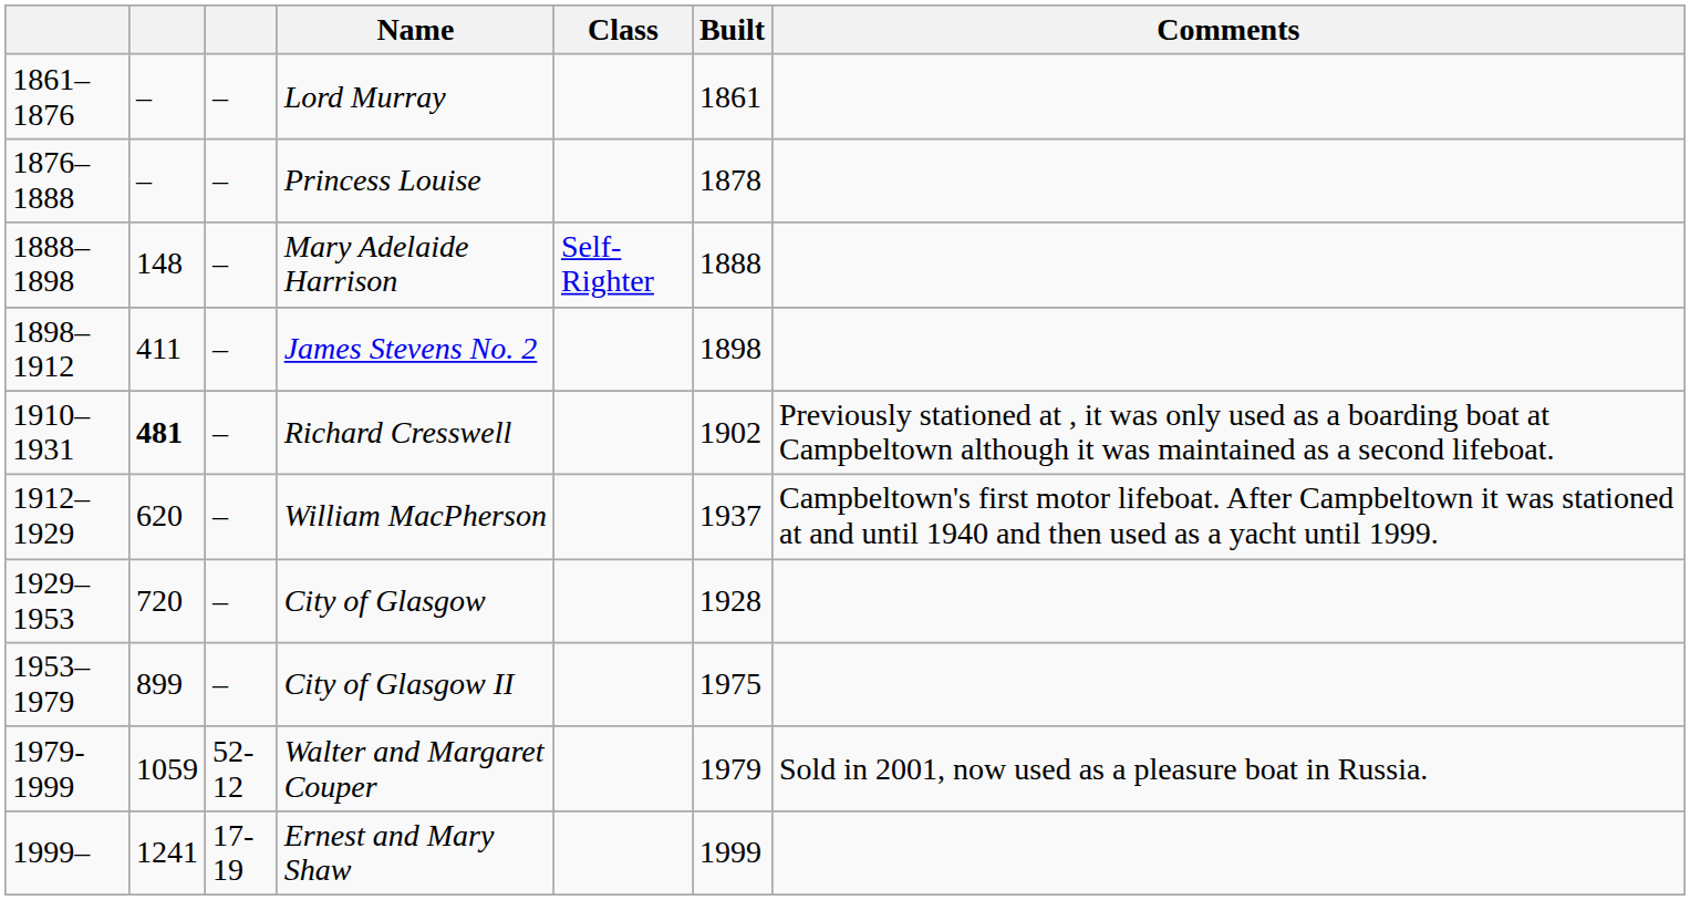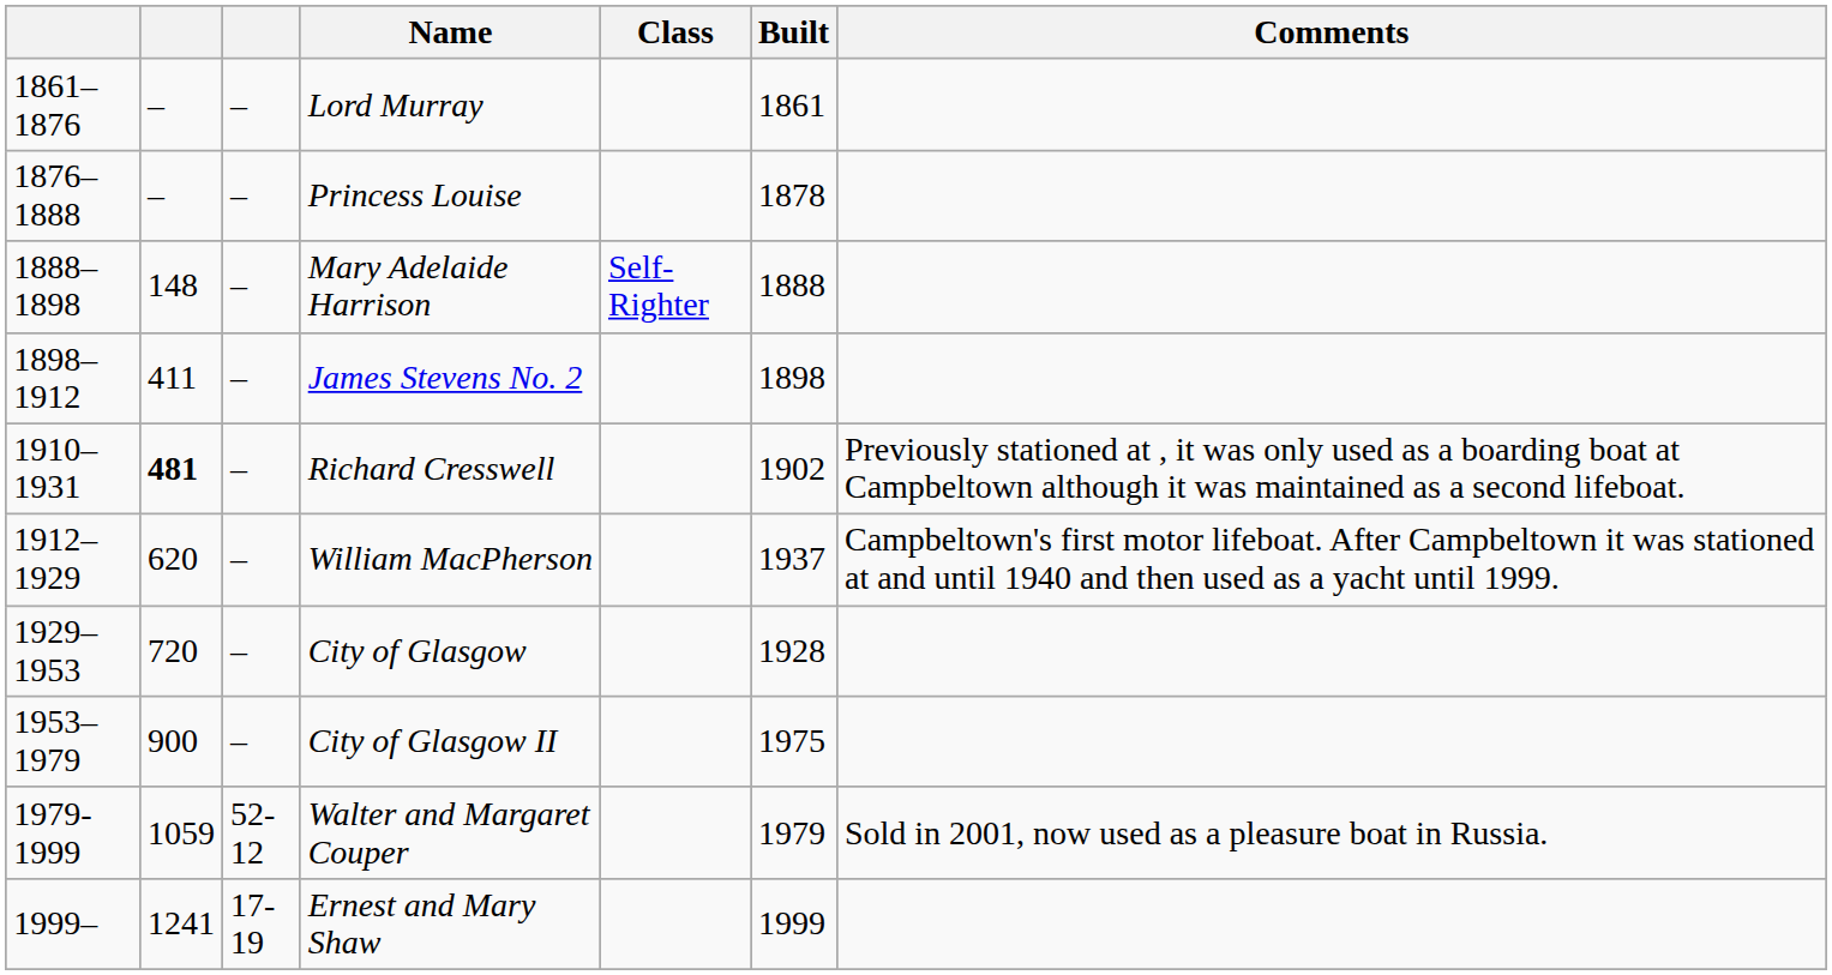City of Glasgow II | column 2: 899 -> 900
